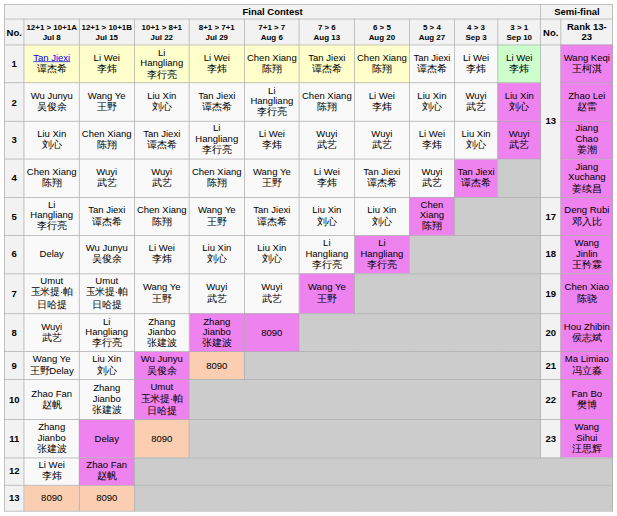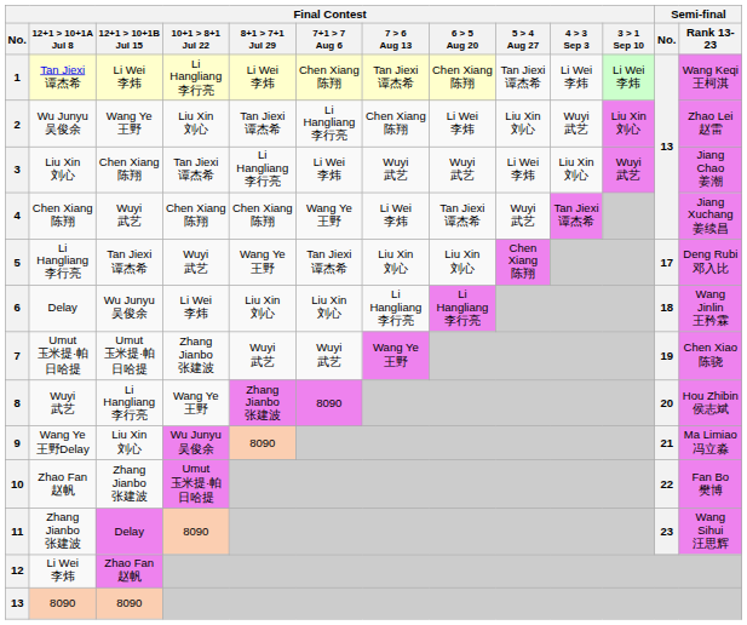4 | Final Contest / 10+1 > 8+1 Jul 22: Wuyi 武艺 -> Chen Xiang 陈翔
5 | Final Contest / 10+1 > 8+1 Jul 22: Chen Xiang 陈翔 -> Wuyi 武艺
7 | Final Contest / 10+1 > 8+1 Jul 22: Wang Ye 王野 -> Zhang Jianbo 张建波
8 | Final Contest / 10+1 > 8+1 Jul 22: Zhang Jianbo 张建波 -> Wang Ye 王野
